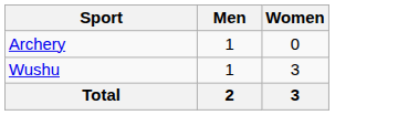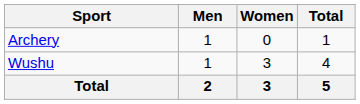+ column: Total | 1 | 4 | 5
